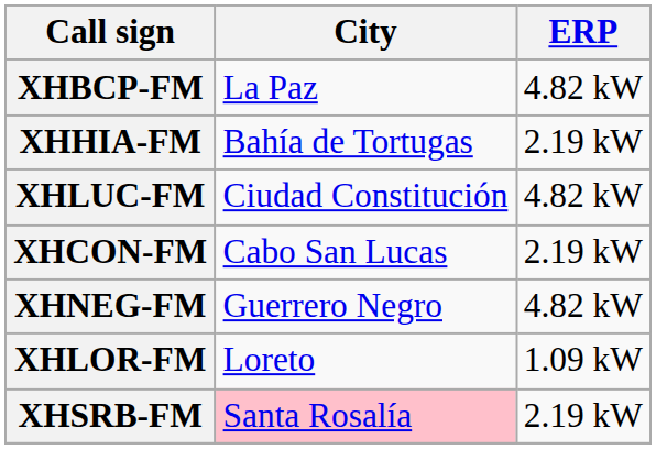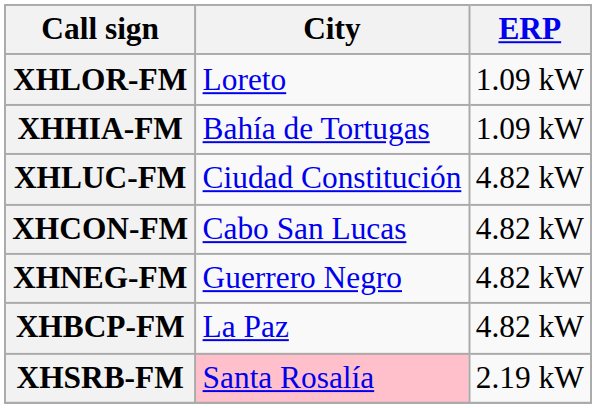rows swapped: XHBCP-FM <-> XHLOR-FM
XHHIA-FM | ERP: 2.19 kW -> 1.09 kW
XHCON-FM | ERP: 2.19 kW -> 4.82 kW
